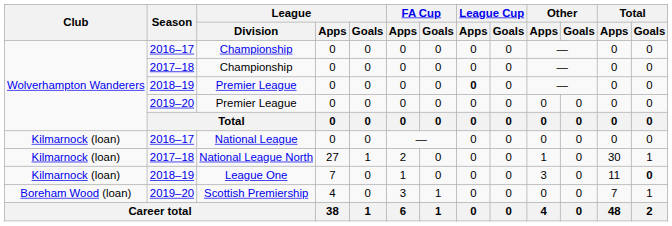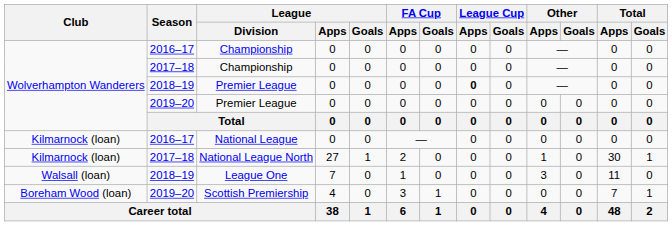League One | Club: Kilmarnock (loan) -> Walsall (loan)
League One | Total / Goals: bold -> normal
